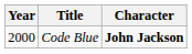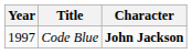Code Blue | Year: 2000 -> 1997
